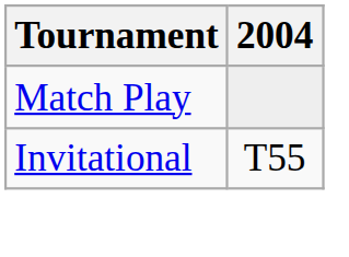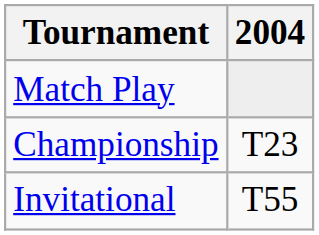+ row: Championship | T23
